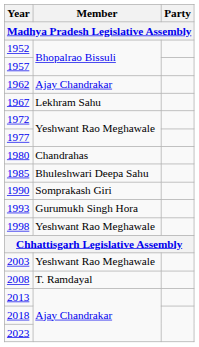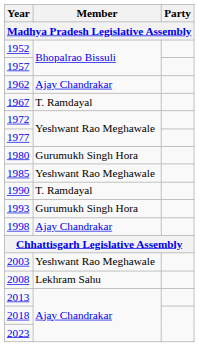1967 | Member: Lekhram Sahu -> T. Ramdayal
1980 | Member: Chandrahas -> Gurumukh Singh Hora
1985 | Member: Bhuleshwari Deepa Sahu -> Yeshwant Rao Meghawale
1990 | Member: Somprakash Giri -> T. Ramdayal
1998 | Member: Yeshwant Rao Meghawale -> Ajay Chandrakar
2008 | Member: T. Ramdayal -> Lekhram Sahu
